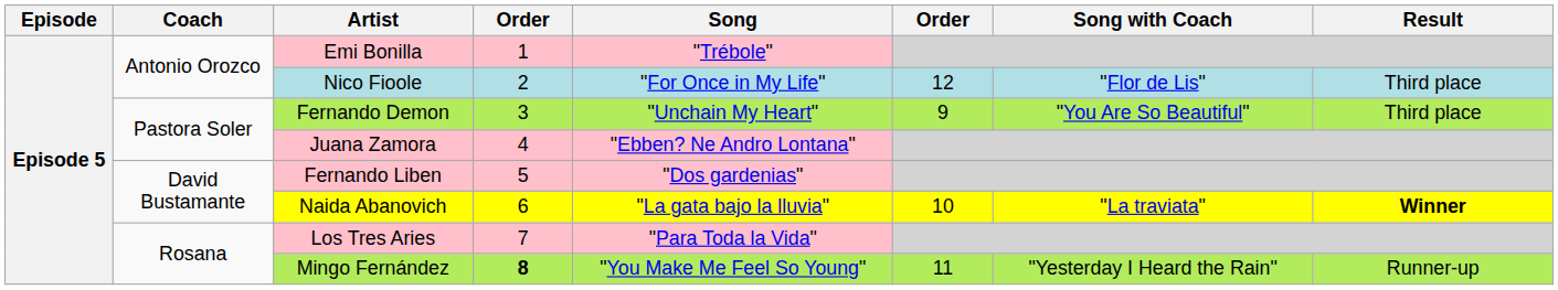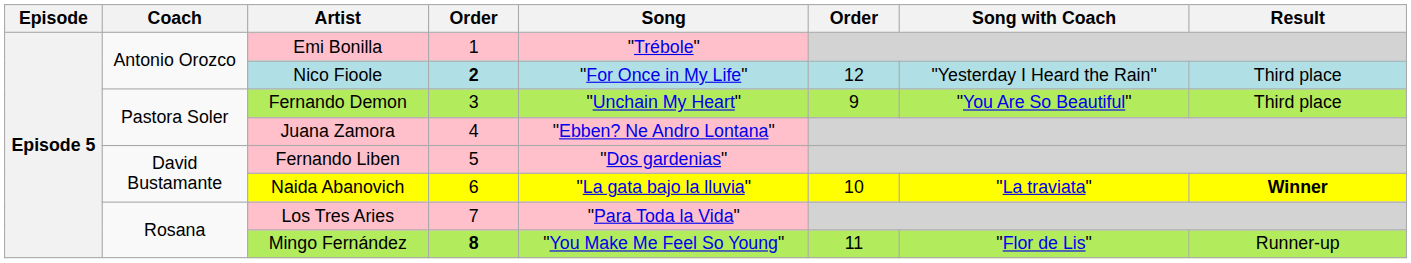Nico Fioole | column 4: normal -> bold
Nico Fioole | Song with Coach: "Flor de Lis" -> "Yesterday I Heard the Rain"
Mingo Fernández | Song with Coach: "Yesterday I Heard the Rain" -> "Flor de Lis"
